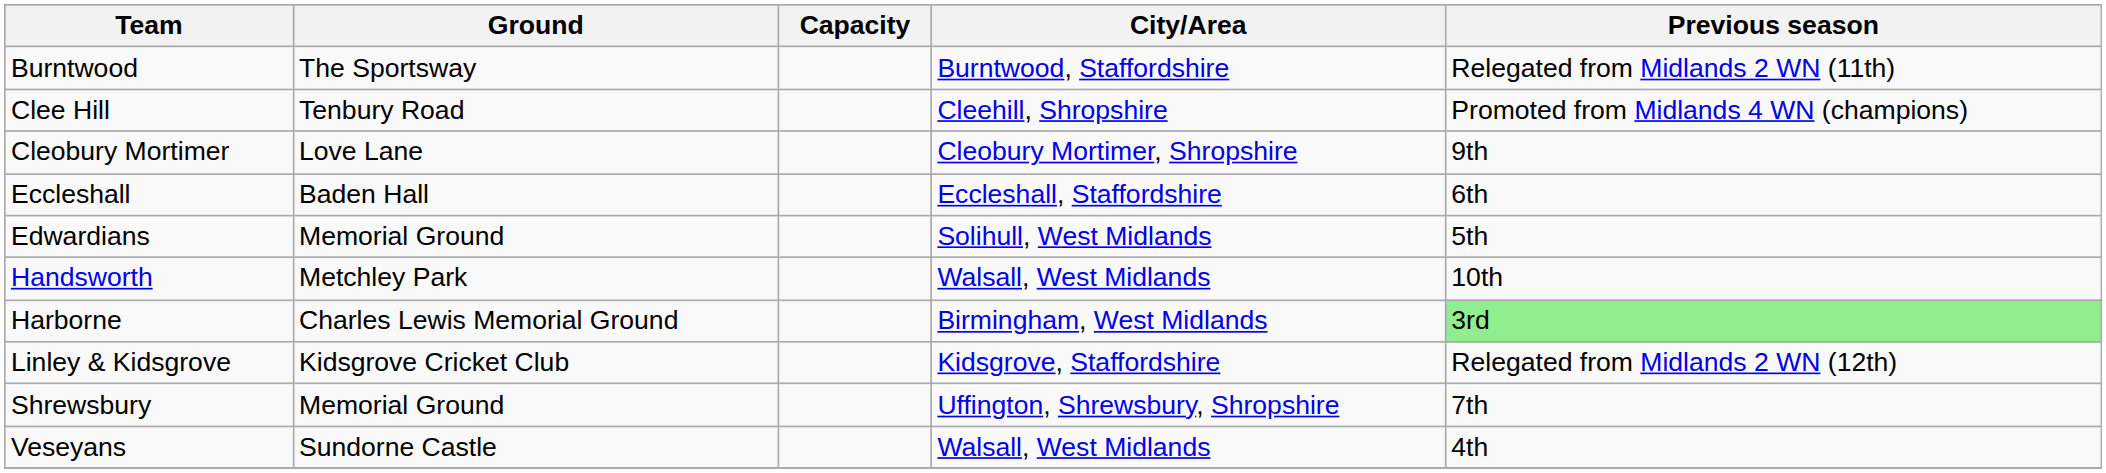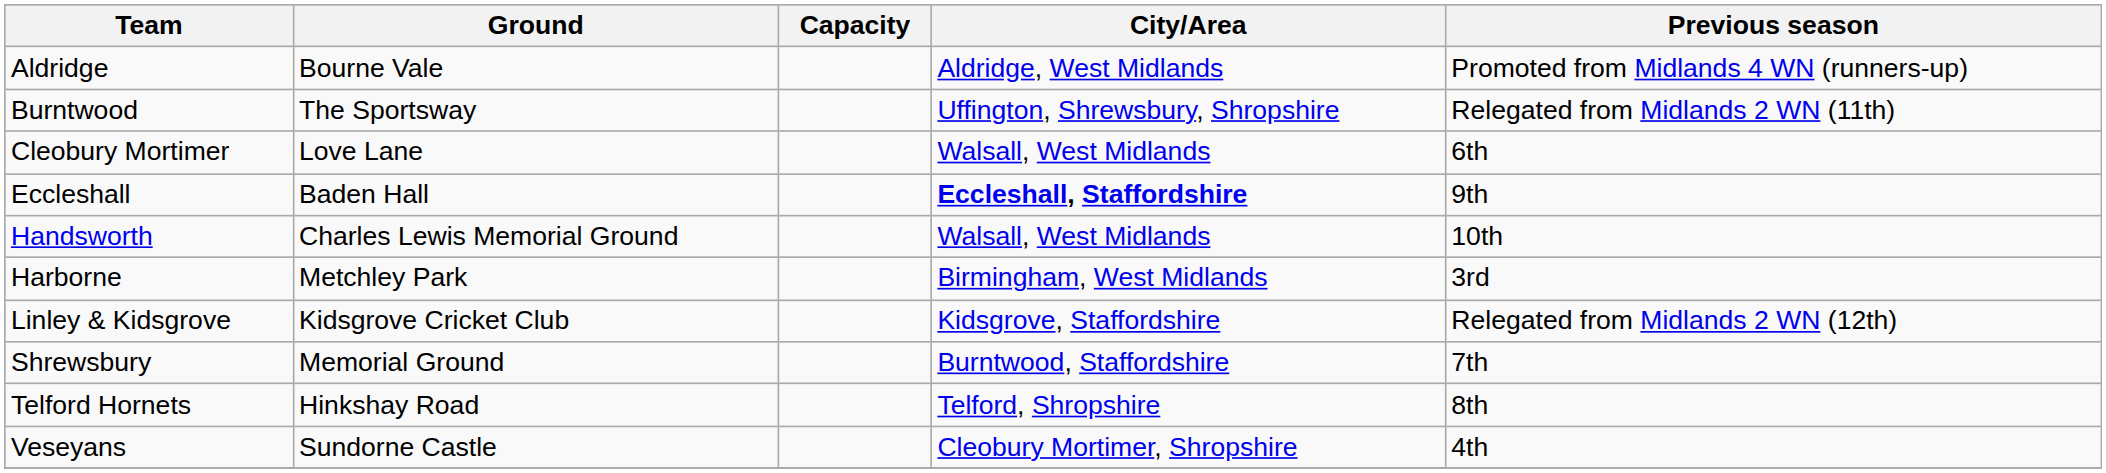+ row: Aldridge | Bourne Vale | Aldridge, West Midlands | Promoted from Midlands 4 WN (runners-up)
Burntwood | City/Area: Burntwood, Staffordshire -> Uffington, Shrewsbury, Shropshire
- row: Clee Hill | Tenbury Road | Cleehill, Shropshire | Promoted from Midlands 4 WN (champions)
Cleobury Mortimer | City/Area: Cleobury Mortimer, Shropshire -> Walsall, West Midlands
Cleobury Mortimer | Previous season: 9th -> 6th
Eccleshall | City/Area: normal -> bold
Eccleshall | Previous season: 6th -> 9th
- row: Edwardians | Memorial Ground | Solihull, West Midlands | 5th
Handsworth | Ground: Metchley Park -> Charles Lewis Memorial Ground
Harborne | Ground: Charles Lewis Memorial Ground -> Metchley Park
Harborne | Previous season: lightgreen background -> no background
Shrewsbury | City/Area: Uffington, Shrewsbury, Shropshire -> Burntwood, Staffordshire
+ row: Telford Hornets | Hinkshay Road | Telford, Shropshire | 8th
Veseyans | City/Area: Walsall, West Midlands -> Cleobury Mortimer, Shropshire
